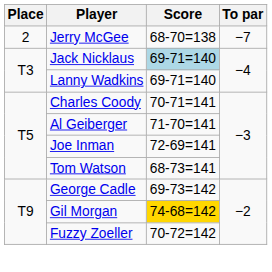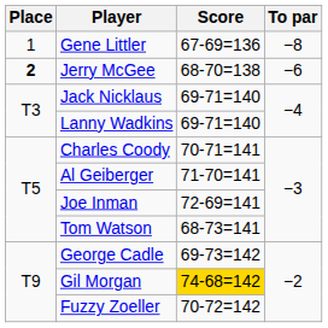+ row: 1 | Gene Littler | 67-69=136 | −8
Jerry McGee | Place: normal -> bold
Jerry McGee | To par: −7 -> −6
Jack Nicklaus | Score: lightblue background -> no background
